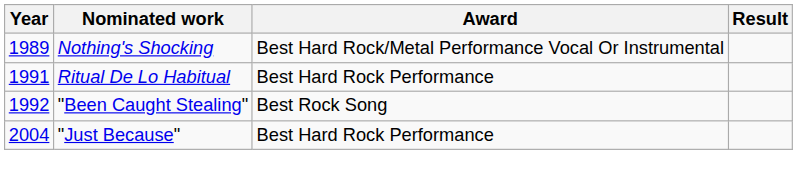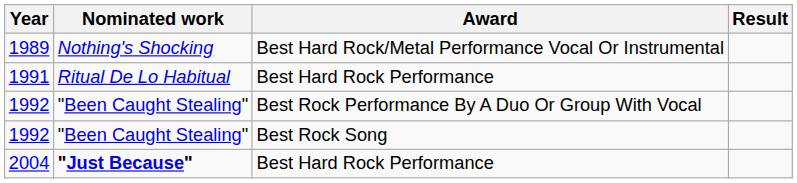+ row: 1992 | "Been Caught Stealing" | Best Rock Performance By A Duo Or Group With Vocal
2004 | Nominated work: normal -> bold
